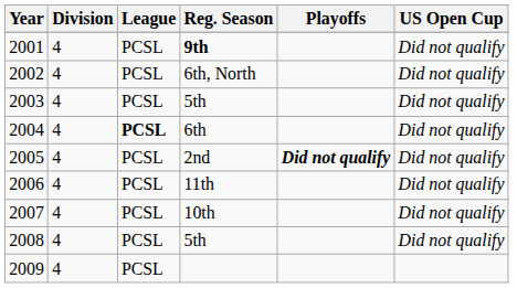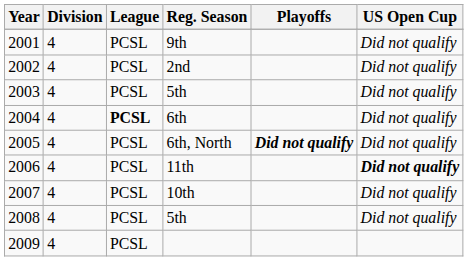2001 | Reg. Season: bold -> normal
2002 | Reg. Season: 6th, North -> 2nd
2005 | Reg. Season: 2nd -> 6th, North
2006 | US Open Cup: normal -> bold
